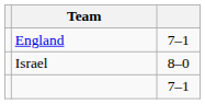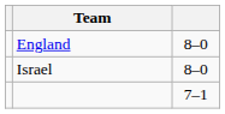England | column 3: 7–1 -> 8–0
